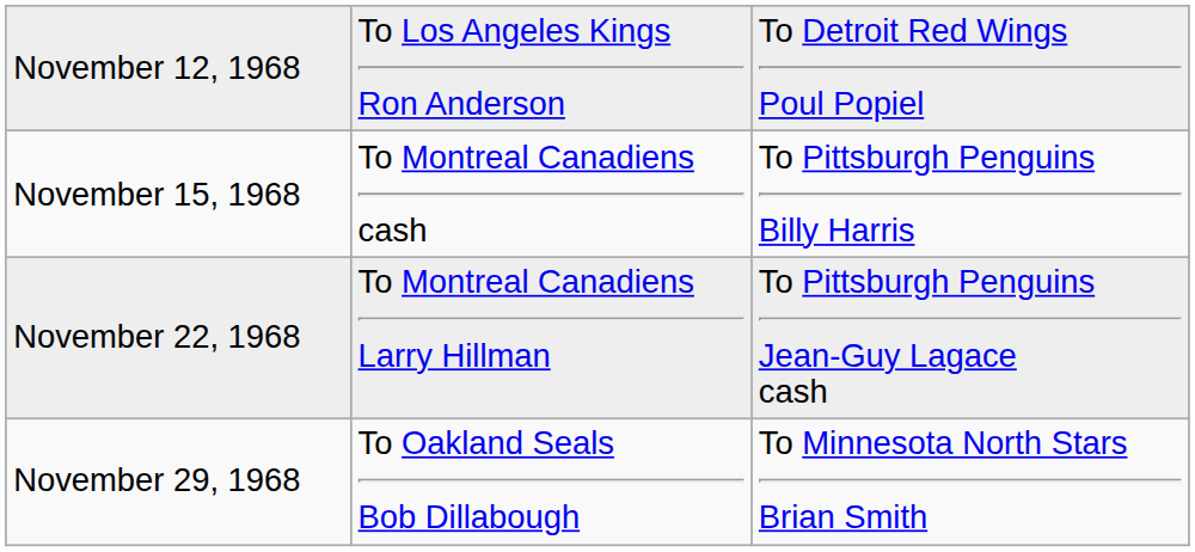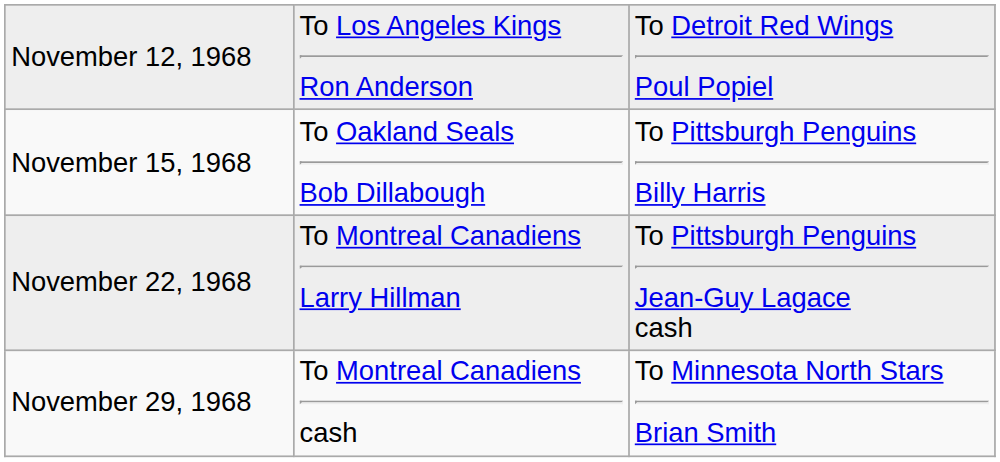November 15, 1968 | column 2: To Montreal Canadiens cash -> To Oakland Seals Bob Dillabough
November 29, 1968 | column 2: To Oakland Seals Bob Dillabough -> To Montreal Canadiens cash
